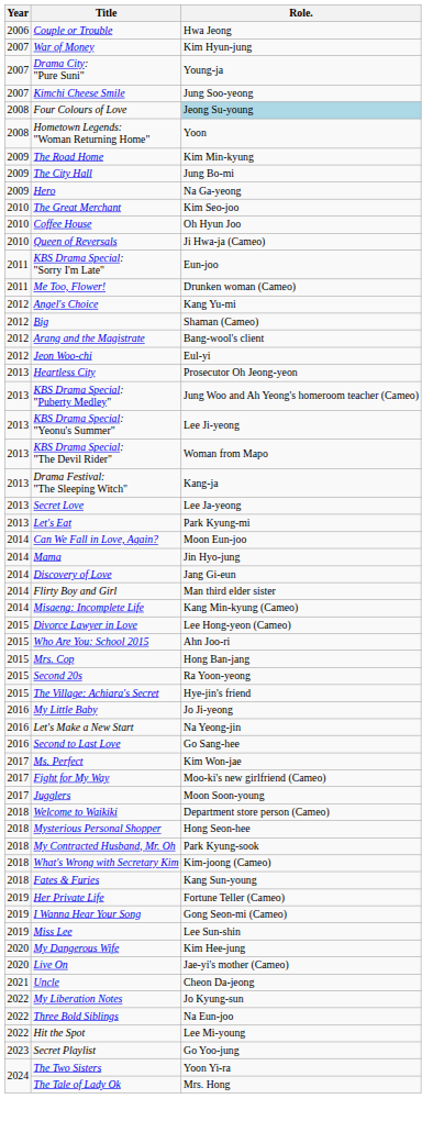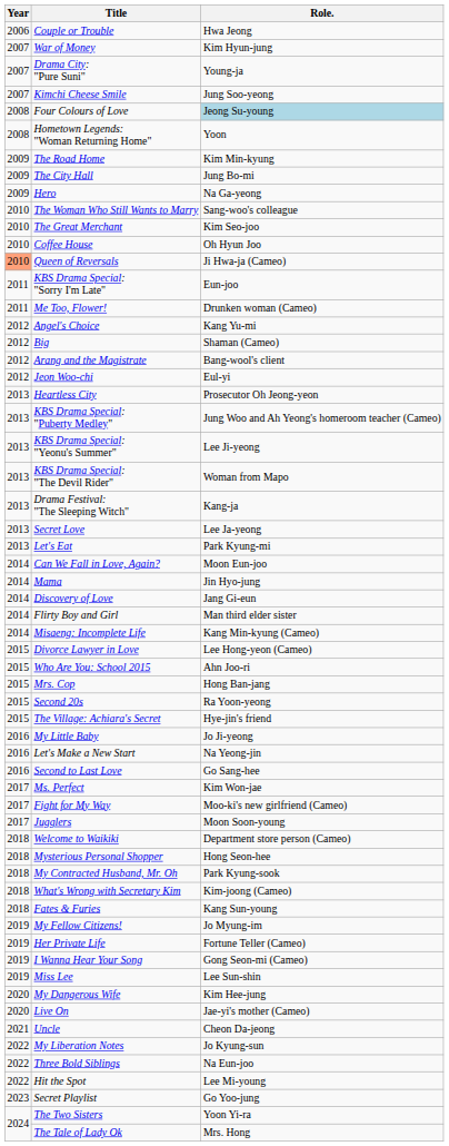+ row: 2010 | The Woman Who Still Wants to Marry | Sang-woo's colleague
Queen of Reversals | Year: no background -> lightsalmon background
+ row: 2019 | My Fellow Citizens! | Jo Myung-im
